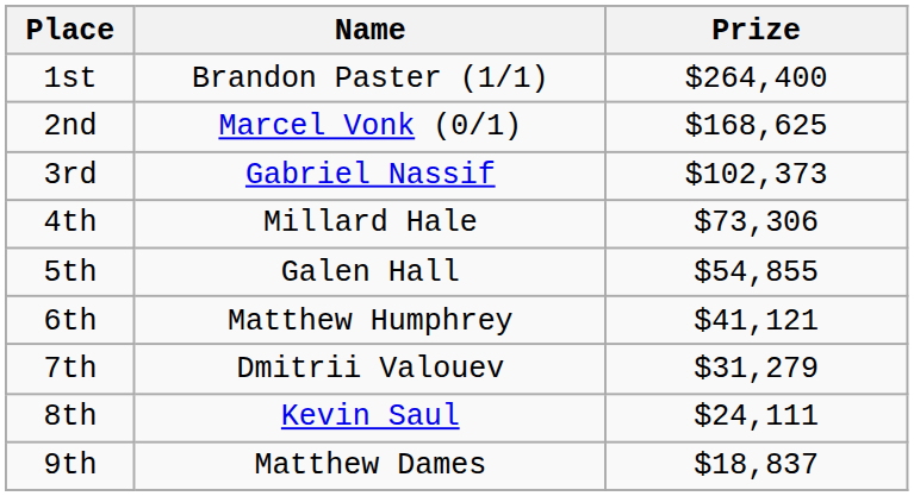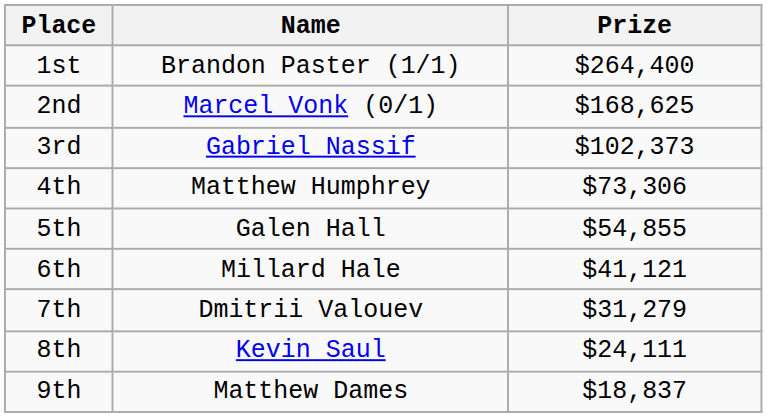4th | Name: Millard Hale -> Matthew Humphrey
6th | Name: Matthew Humphrey -> Millard Hale
